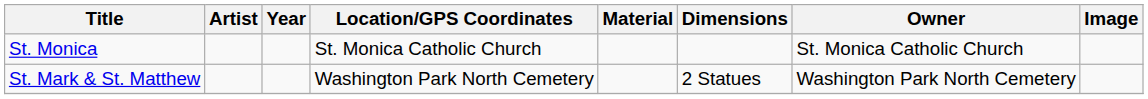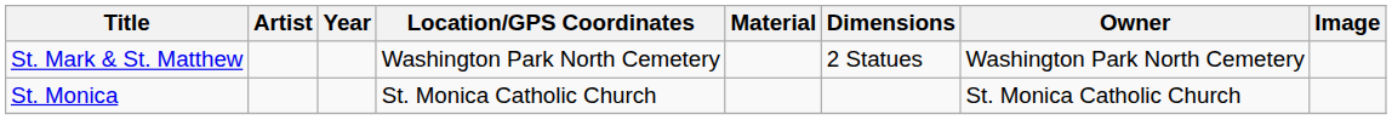rows swapped: St. Monica <-> St. Mark & St. Matthew
